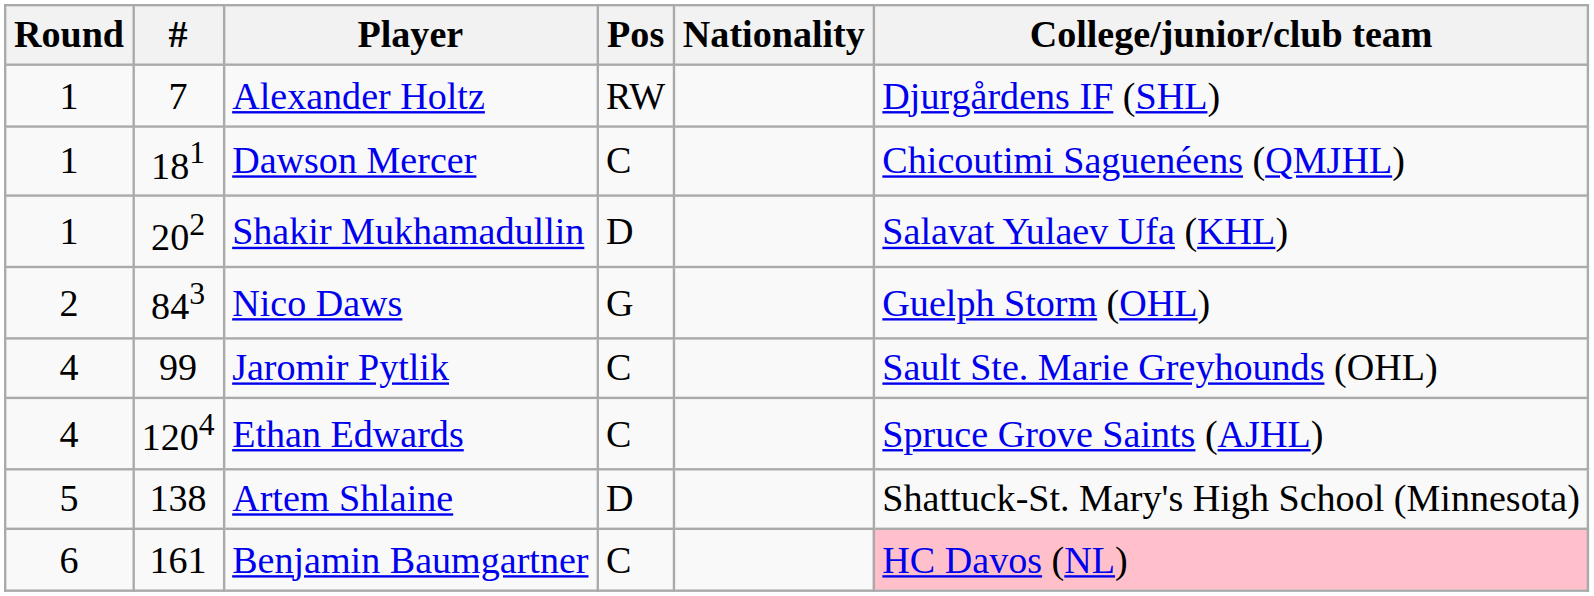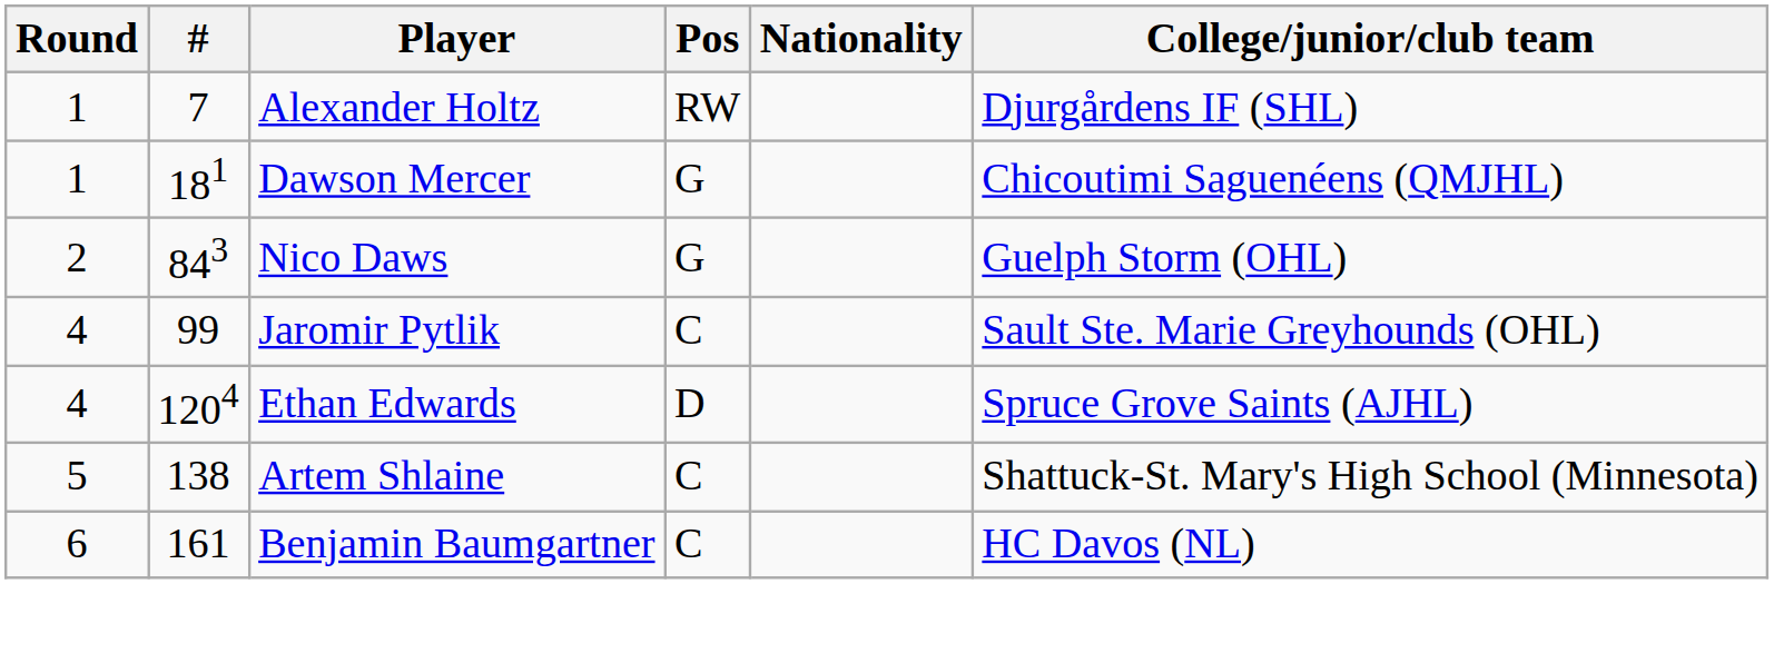Dawson Mercer | Pos: C -> G
- row: 1 | 202 | Shakir Mukhamadullin | D | Salavat Yulaev Ufa (KHL)
Ethan Edwards | Pos: C -> D
Artem Shlaine | Pos: D -> C
Benjamin Baumgartner | College/junior/club team: pink background -> no background
